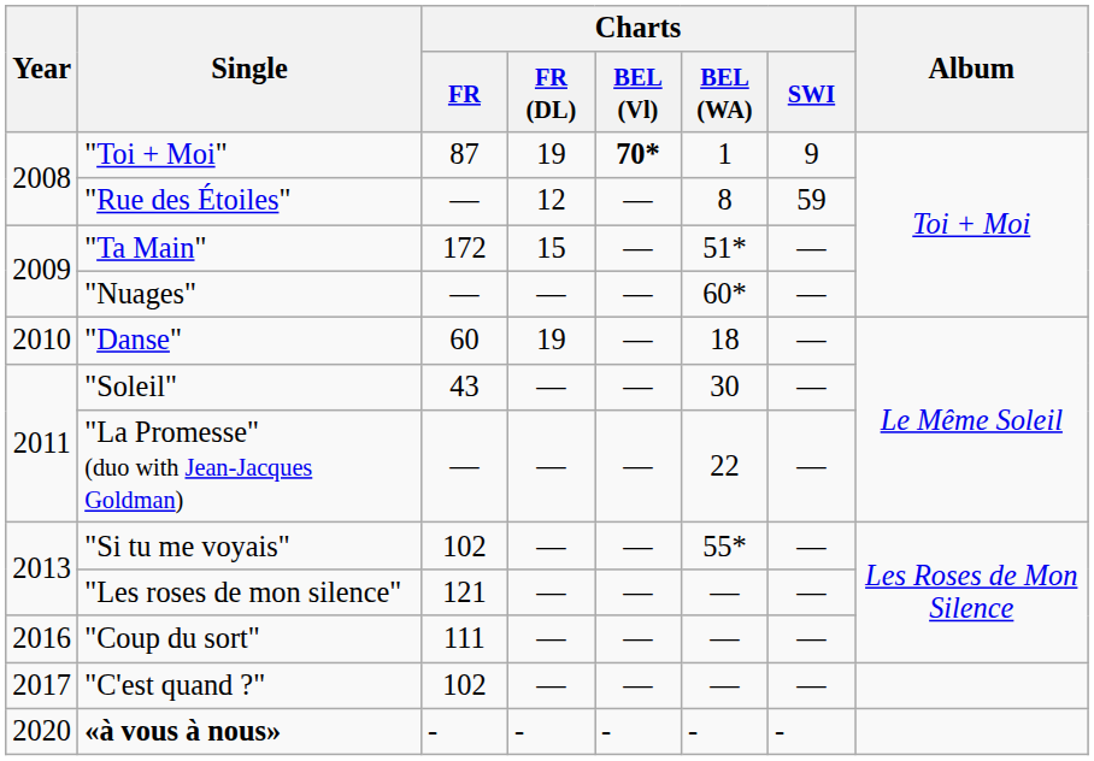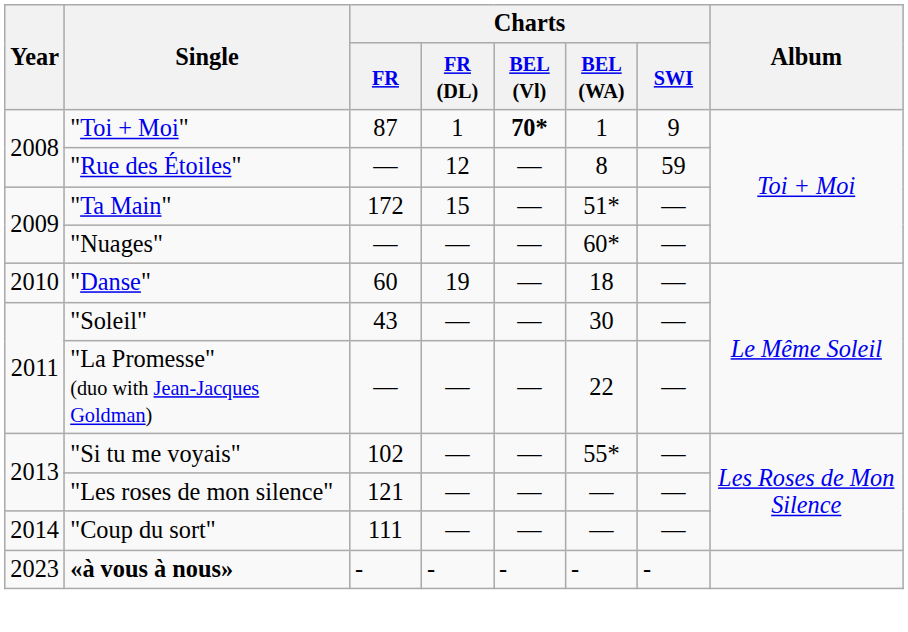"Toi + Moi" | Charts / FR (DL): 19 -> 1
"Coup du sort" | Year: 2016 -> 2014
- row: 2017 | "C'est quand ?" | 102 | — | — | — | —
«à vous à nous» | Year: 2020 -> 2023
